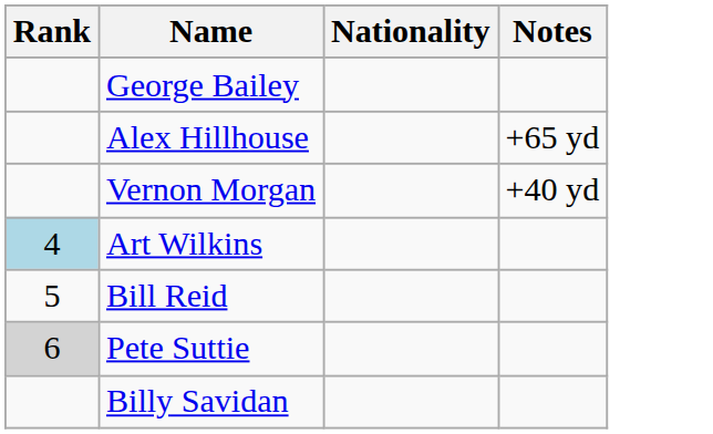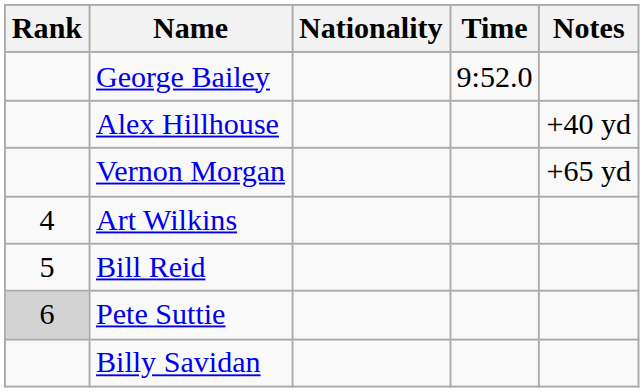+ column: Time | 9:52.0
Alex Hillhouse | Notes: +65 yd -> +40 yd
Vernon Morgan | Notes: +40 yd -> +65 yd
Art Wilkins | Rank: lightblue background -> no background
